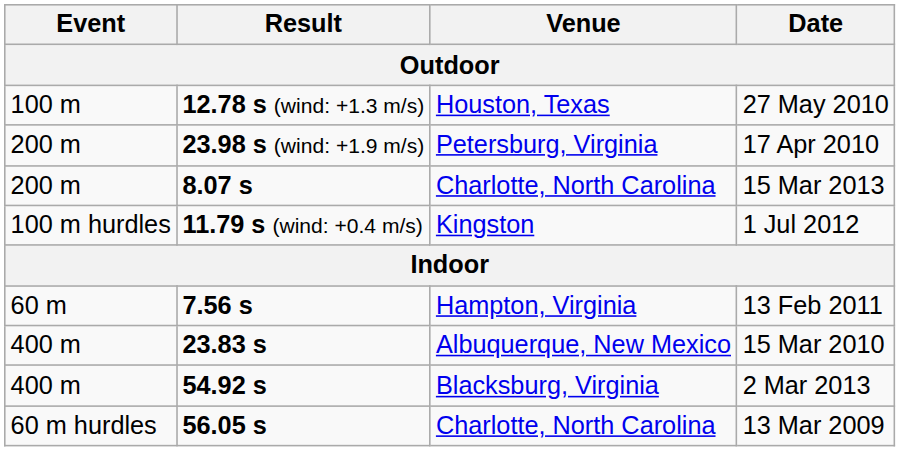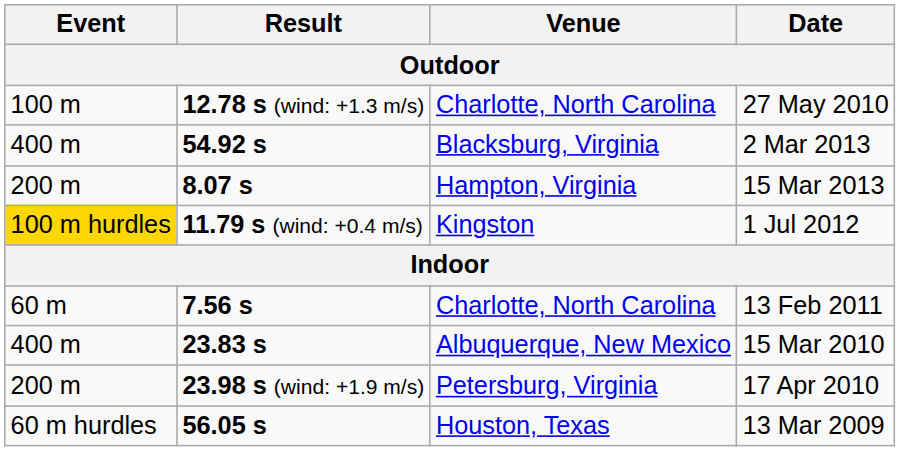27 May 2010 | Venue: Houston, Texas -> Charlotte, North Carolina
rows swapped: 17 Apr 2010 <-> 2 Mar 2013
15 Mar 2013 | Venue: Charlotte, North Carolina -> Hampton, Virginia
1 Jul 2012 | Event: no background -> gold background
13 Feb 2011 | Venue: Hampton, Virginia -> Charlotte, North Carolina
13 Mar 2009 | Venue: Charlotte, North Carolina -> Houston, Texas
